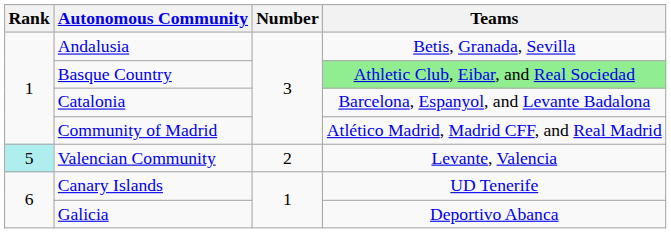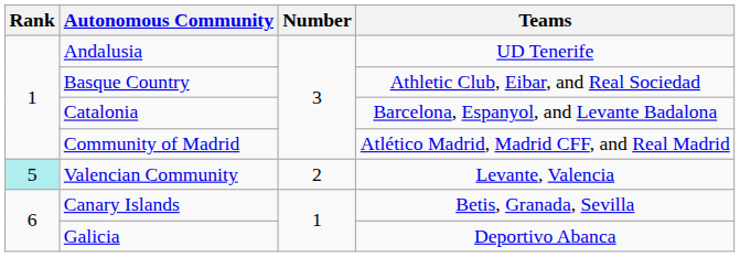Andalusia | Teams: Betis, Granada, Sevilla -> UD Tenerife
Basque Country | Teams: lightgreen background -> no background
Canary Islands | Teams: UD Tenerife -> Betis, Granada, Sevilla
